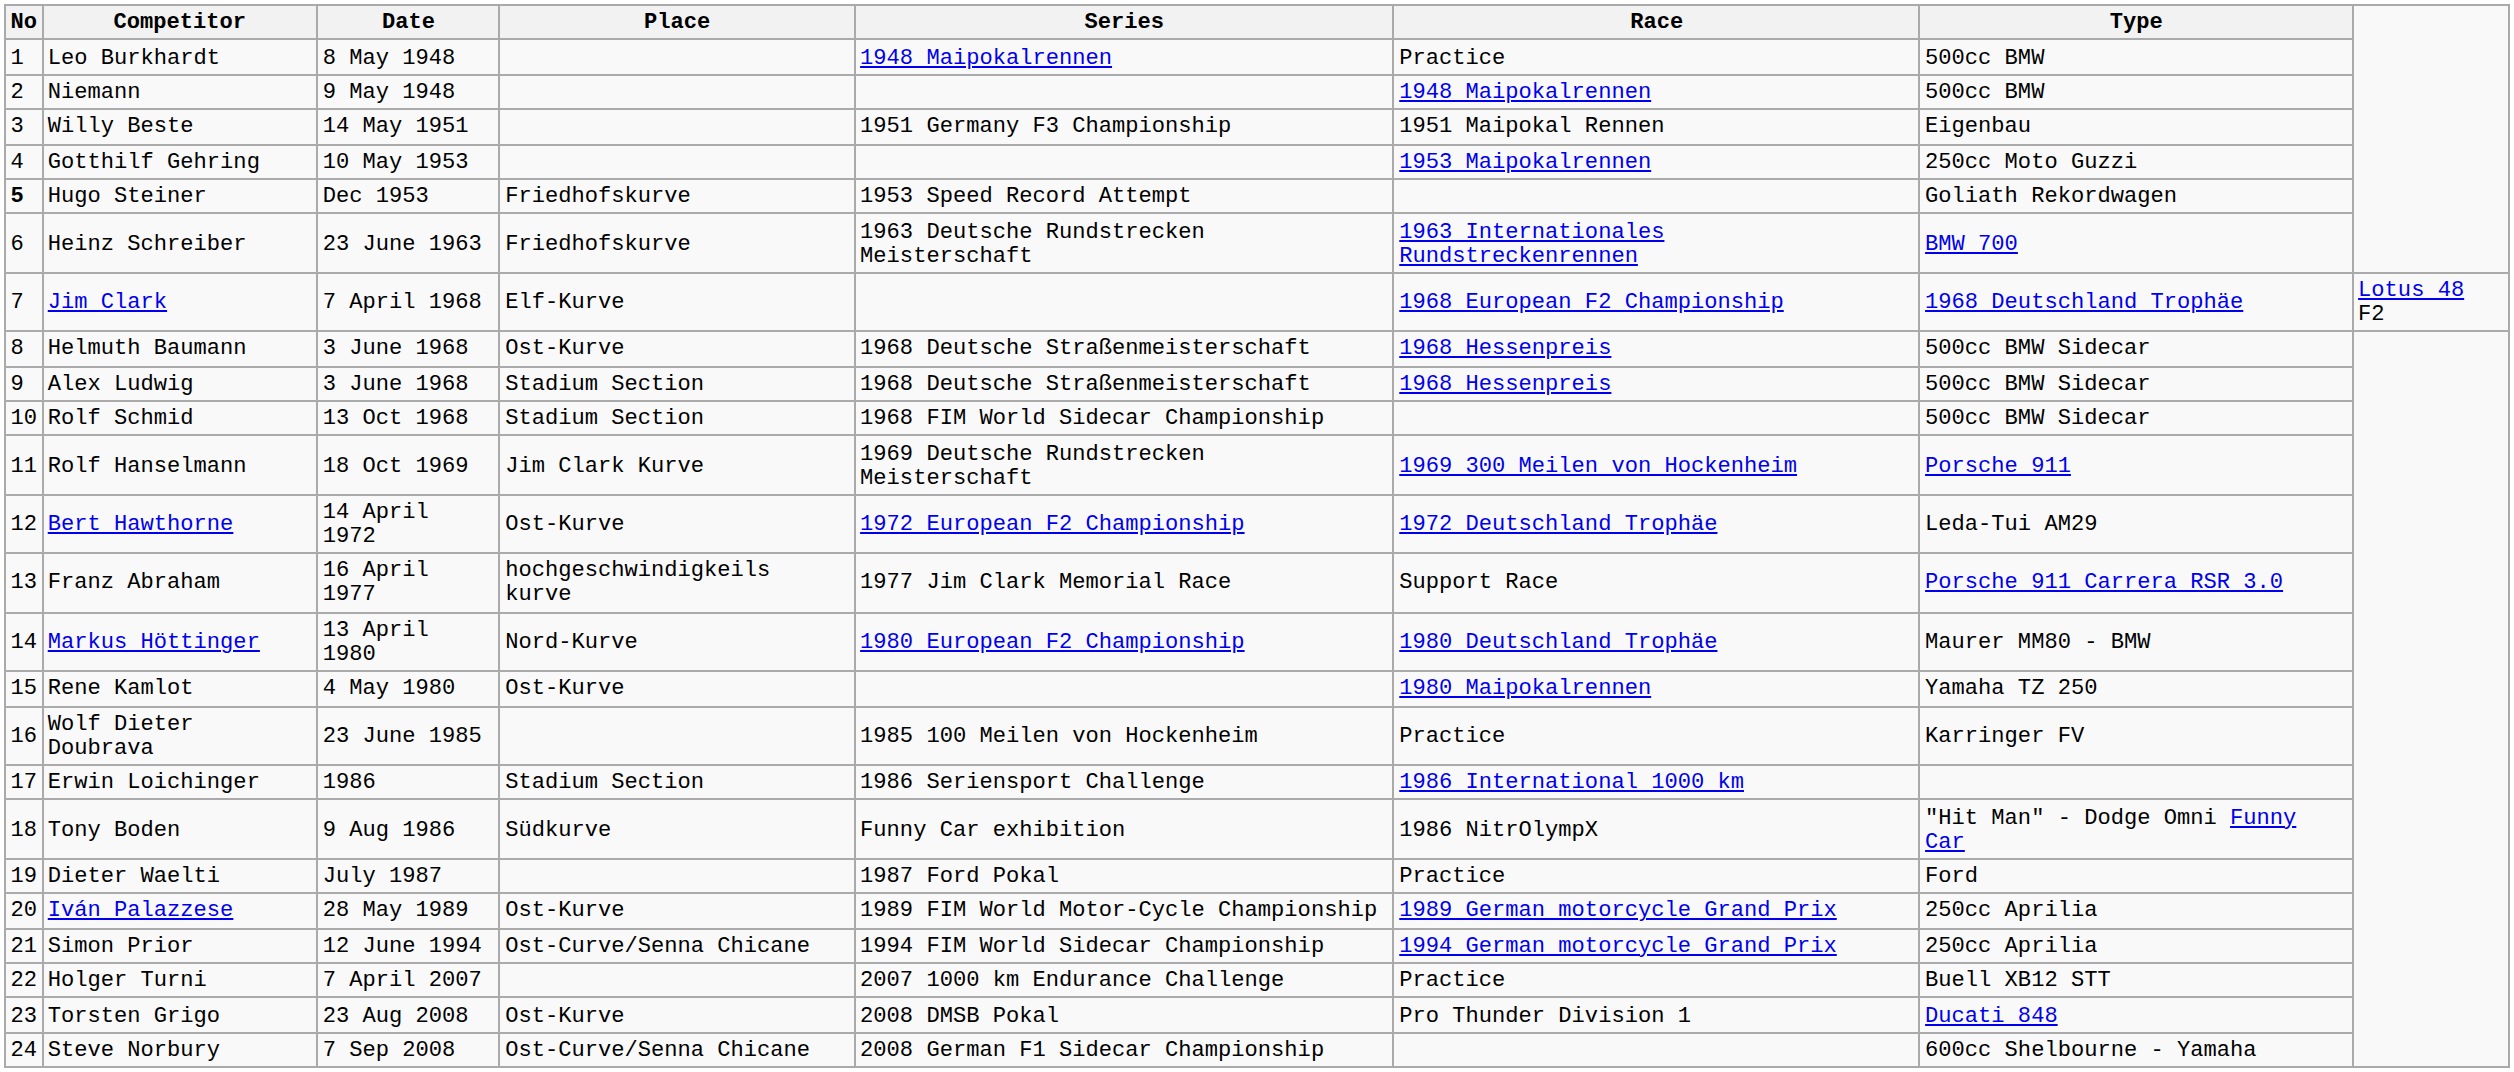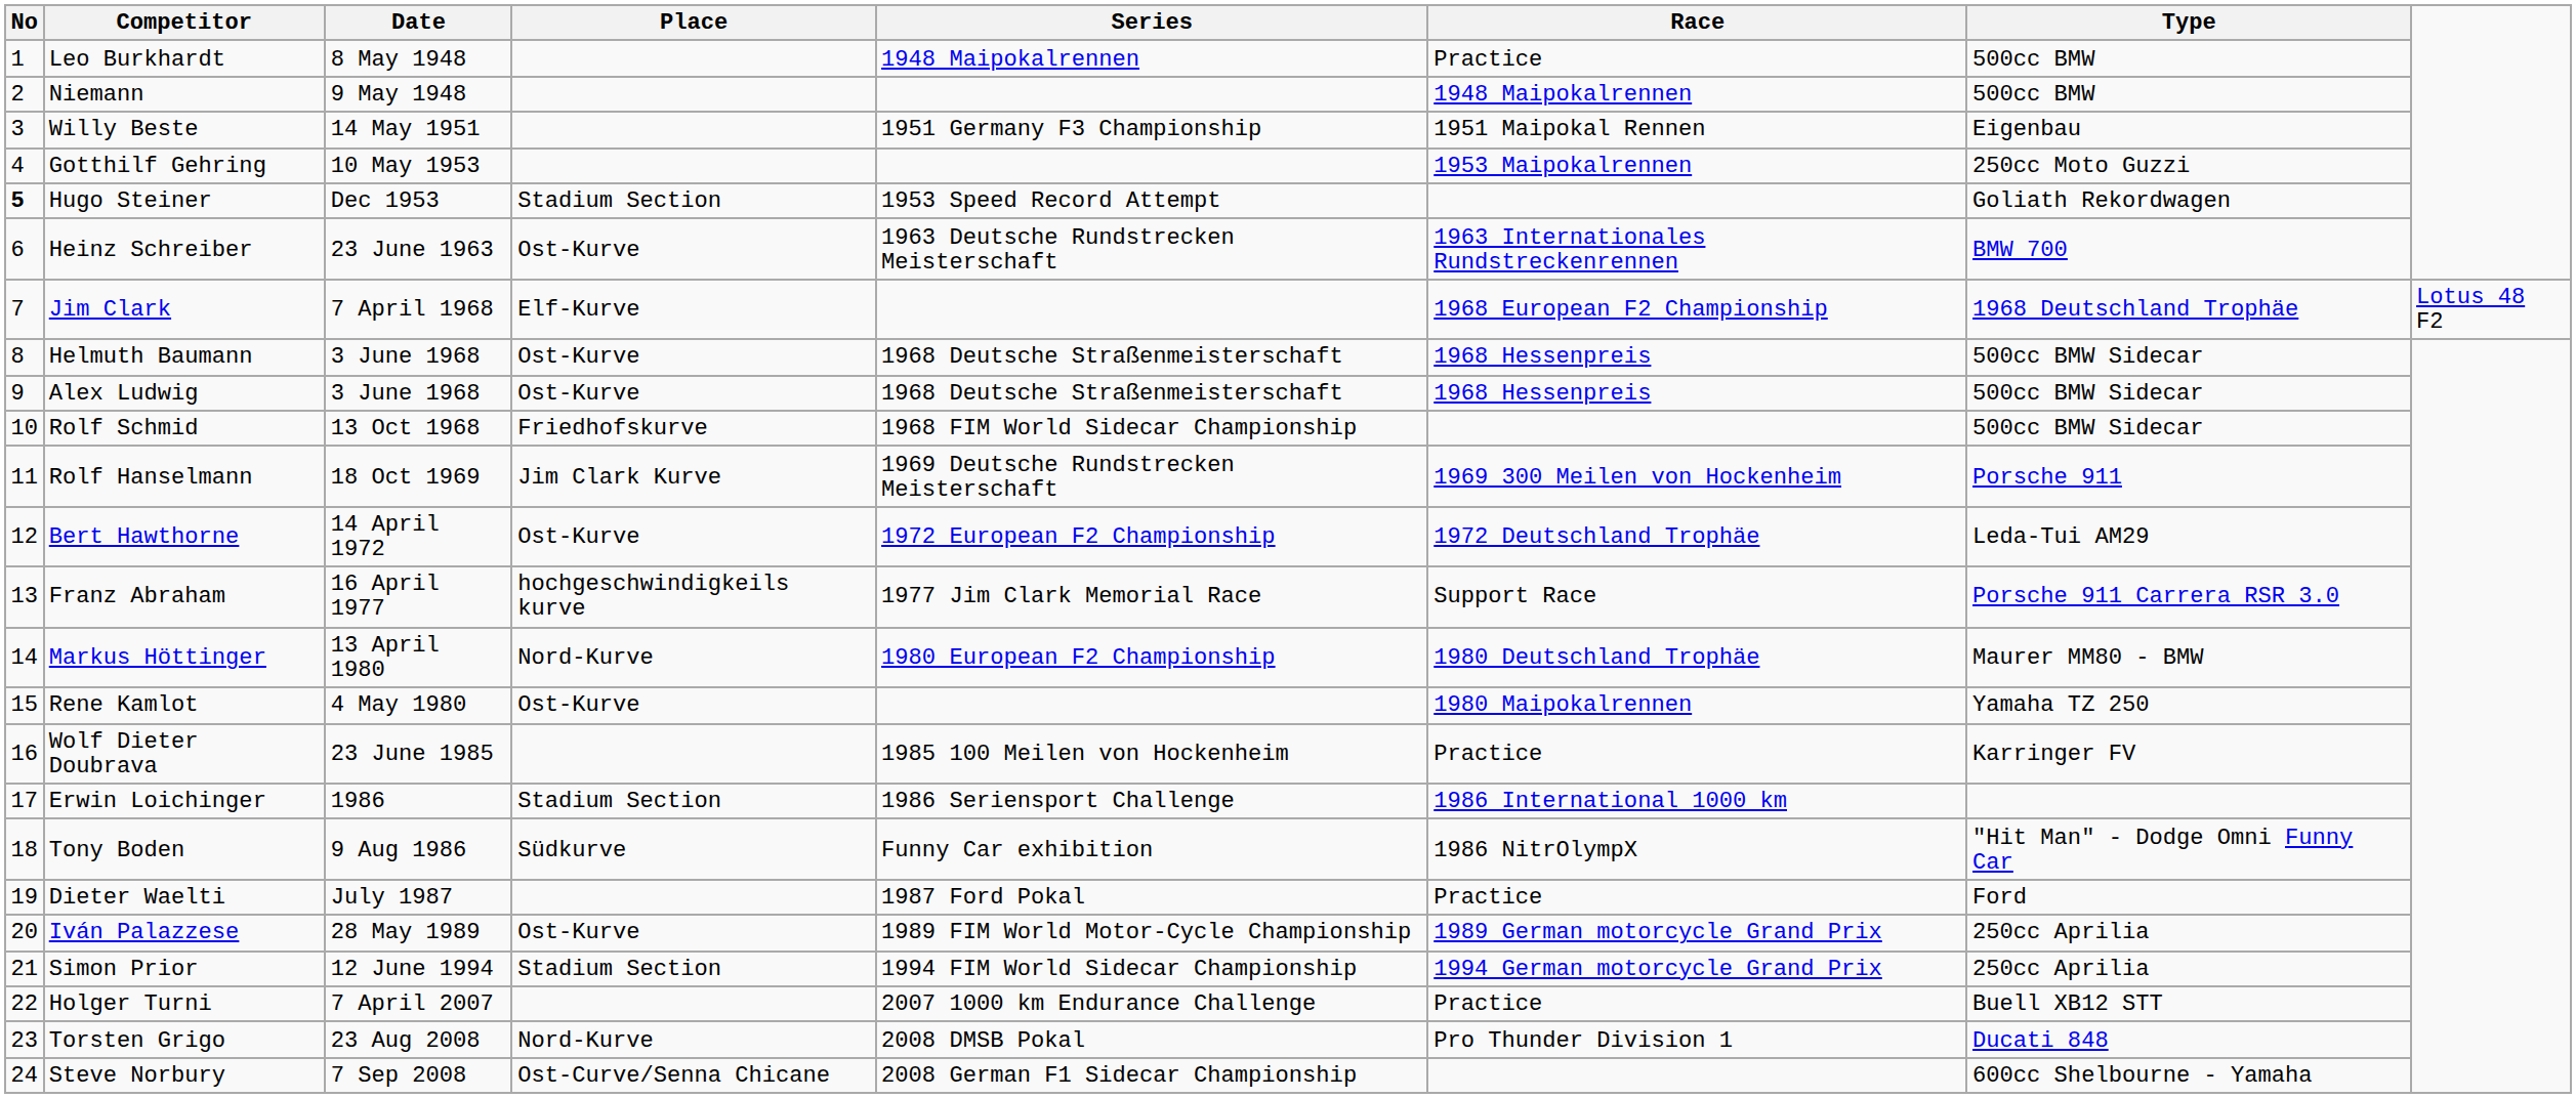Hugo Steiner | Place: Friedhofskurve -> Stadium Section
Heinz Schreiber | Place: Friedhofskurve -> Ost-Kurve
Alex Ludwig | Place: Stadium Section -> Ost-Kurve
Rolf Schmid | Place: Stadium Section -> Friedhofskurve
Simon Prior | Place: Ost-Curve/Senna Chicane -> Stadium Section
Torsten Grigo | Place: Ost-Kurve -> Nord-Kurve
